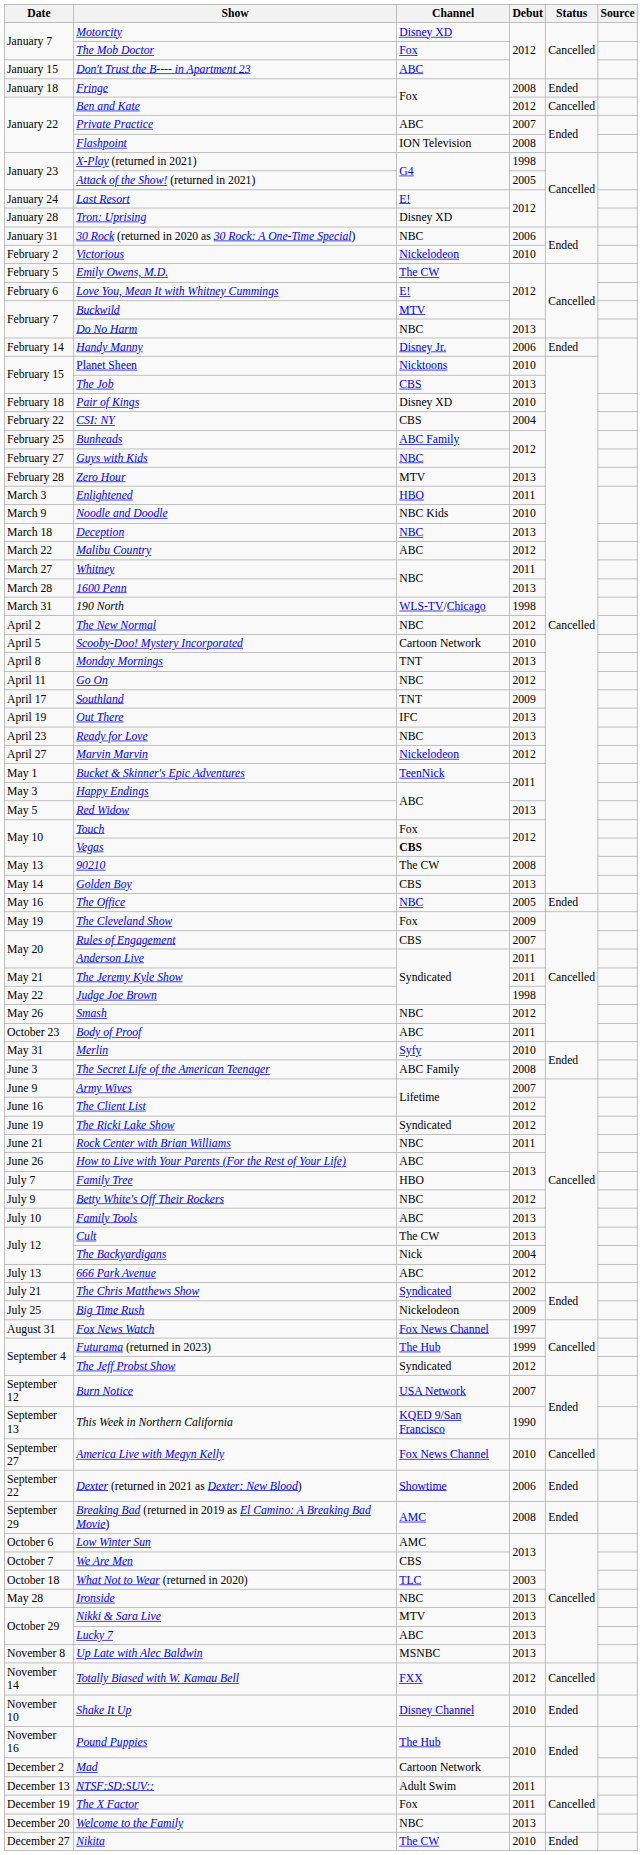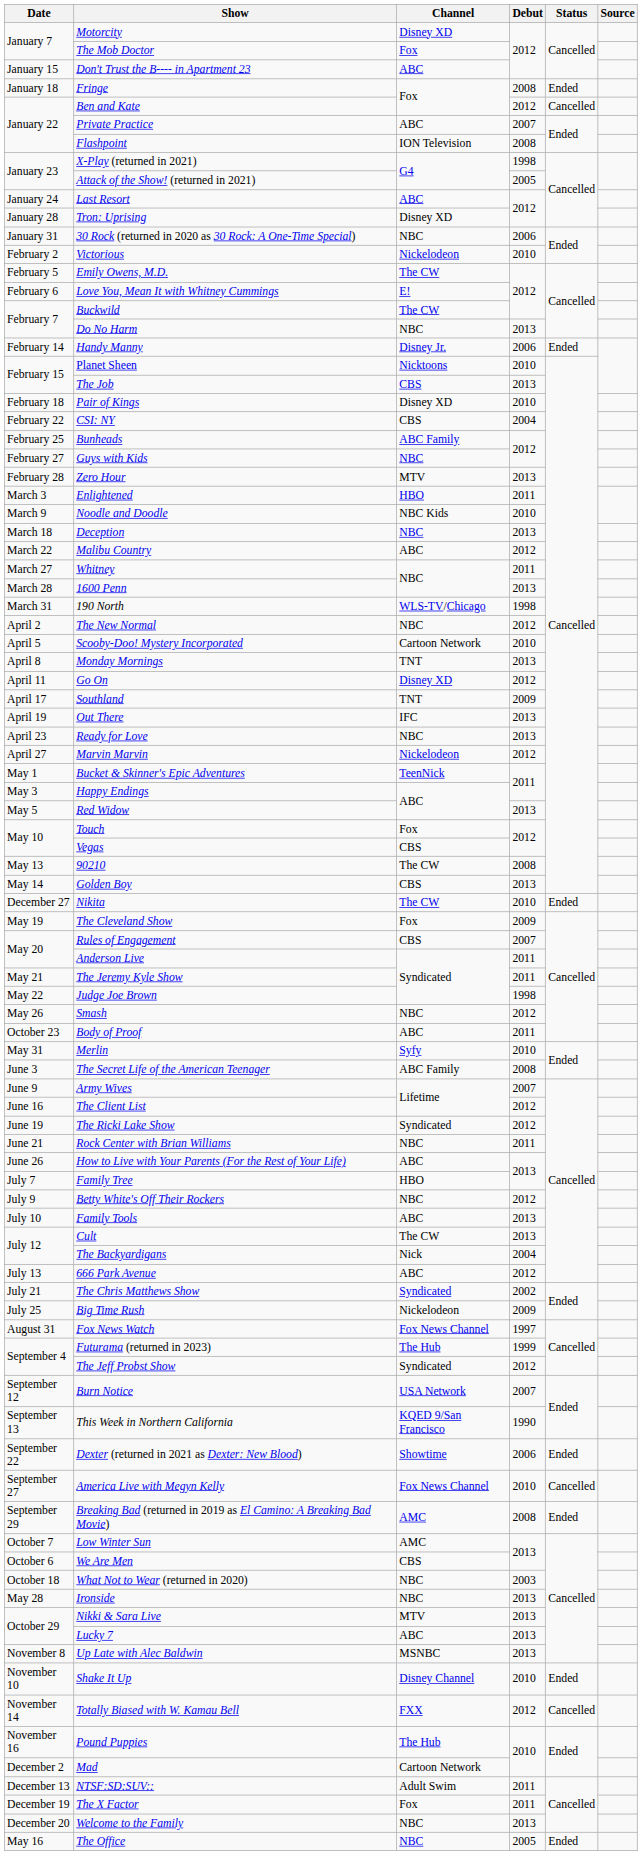Last Resort | Channel: E! -> ABC
Buckwild | Channel: MTV -> The CW
Go On | Channel: NBC -> Disney XD
Vegas | Channel: bold -> normal
rows swapped: The Office <-> Nikita
rows swapped: Dexter (returned in 2021 as Dexter: New Blood) <-> America Live with Megyn Kelly
Low Winter Sun | Date: October 6 -> October 7
We Are Men | Date: October 7 -> October 6
What Not to Wear (returned in 2020) | Channel: TLC -> NBC
rows swapped: Shake It Up <-> Totally Biased with W. Kamau Bell
